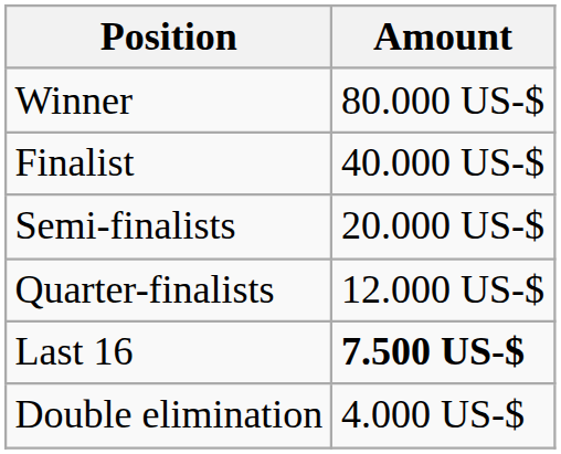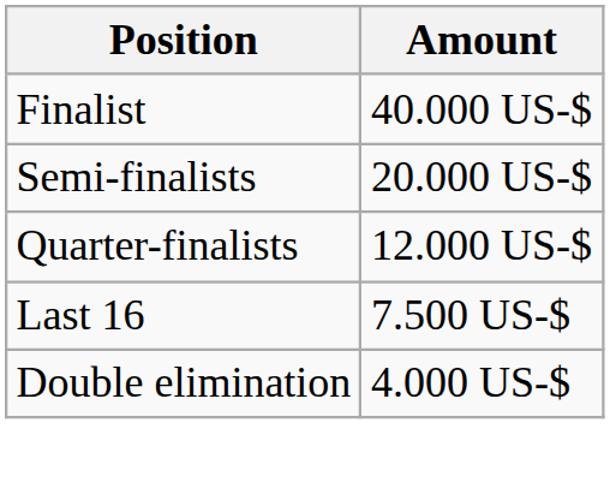- row: Winner | 80.000 US-$
Last 16 | Amount: bold -> normal
